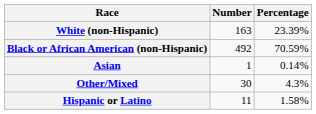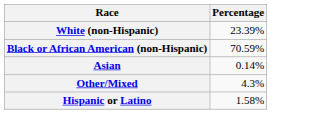- column: Number | 163 | 492 | 1 | 30 | 11
